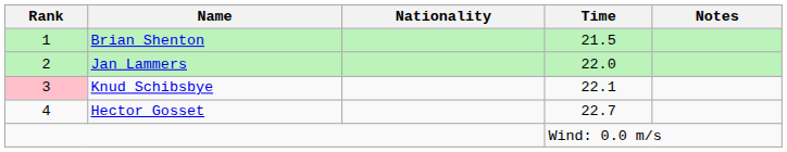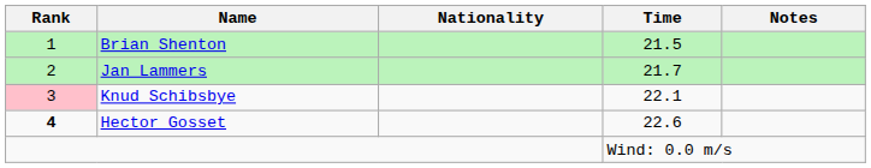Jan Lammers | Time: 22.0 -> 21.7
Hector Gosset | Rank: normal -> bold
Hector Gosset | Time: 22.7 -> 22.6
